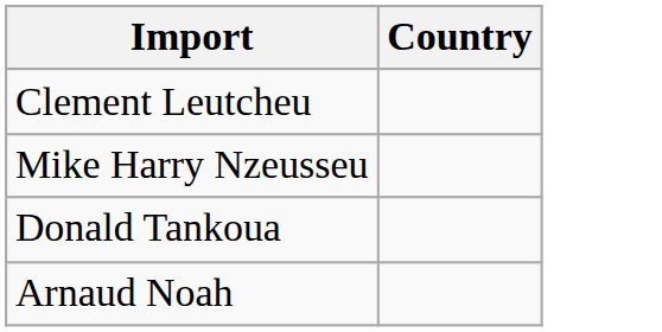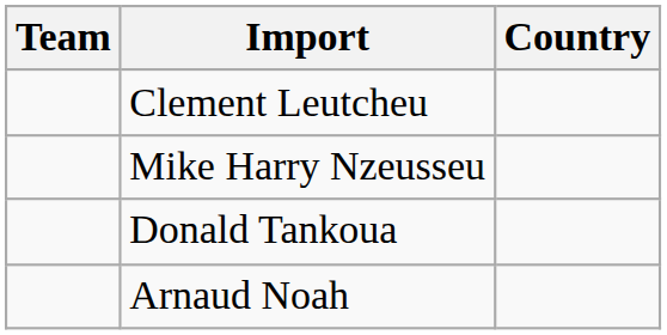+ column: Team
